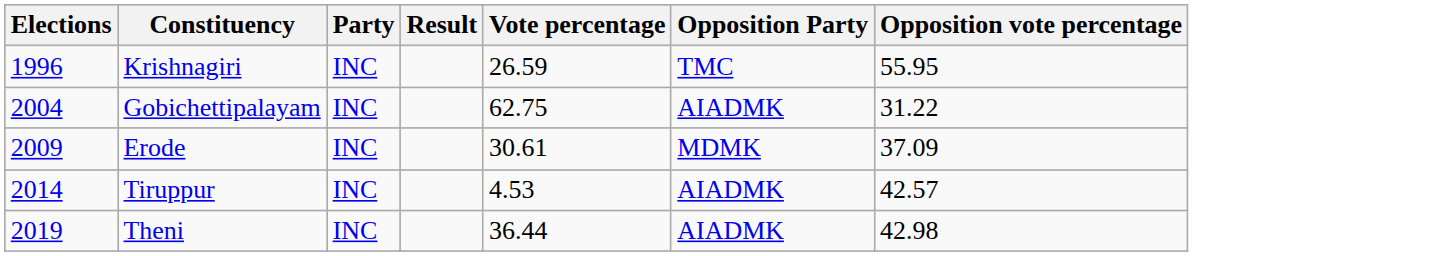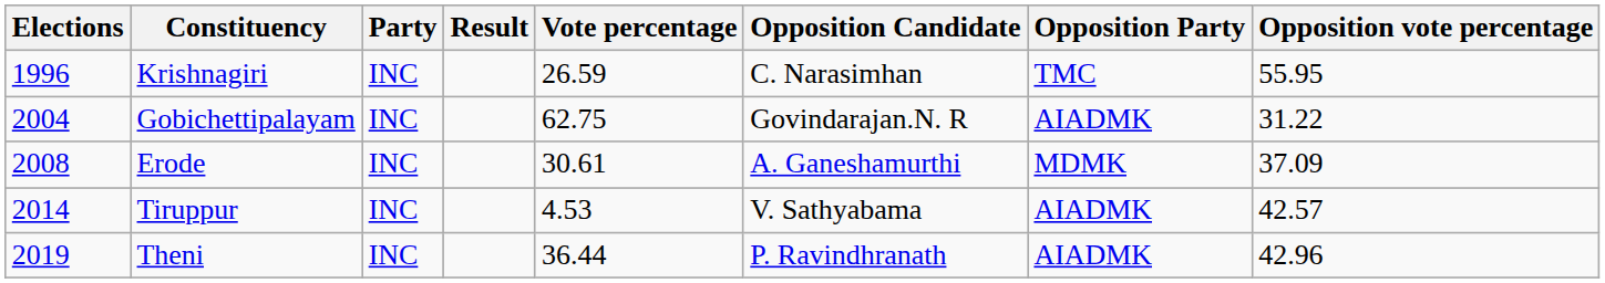+ column: Opposition Candidate | C. Narasimhan | Govindarajan.N. R | A. Ganeshamurthi | V. Sathyabama | P. Ravindhranath
Erode | Elections: 2009 -> 2008
Theni | Opposition vote percentage: 42.98 -> 42.96
